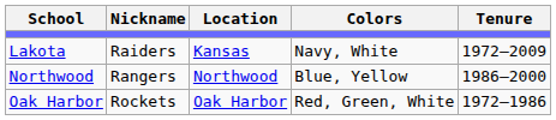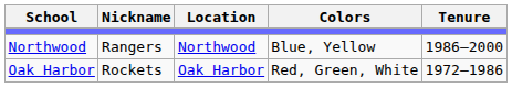- row: Lakota | Raiders | Kansas | Navy, White | 1972–2009
